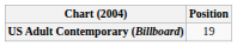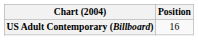US Adult Contemporary (Billboard) | Position: 19 -> 16
